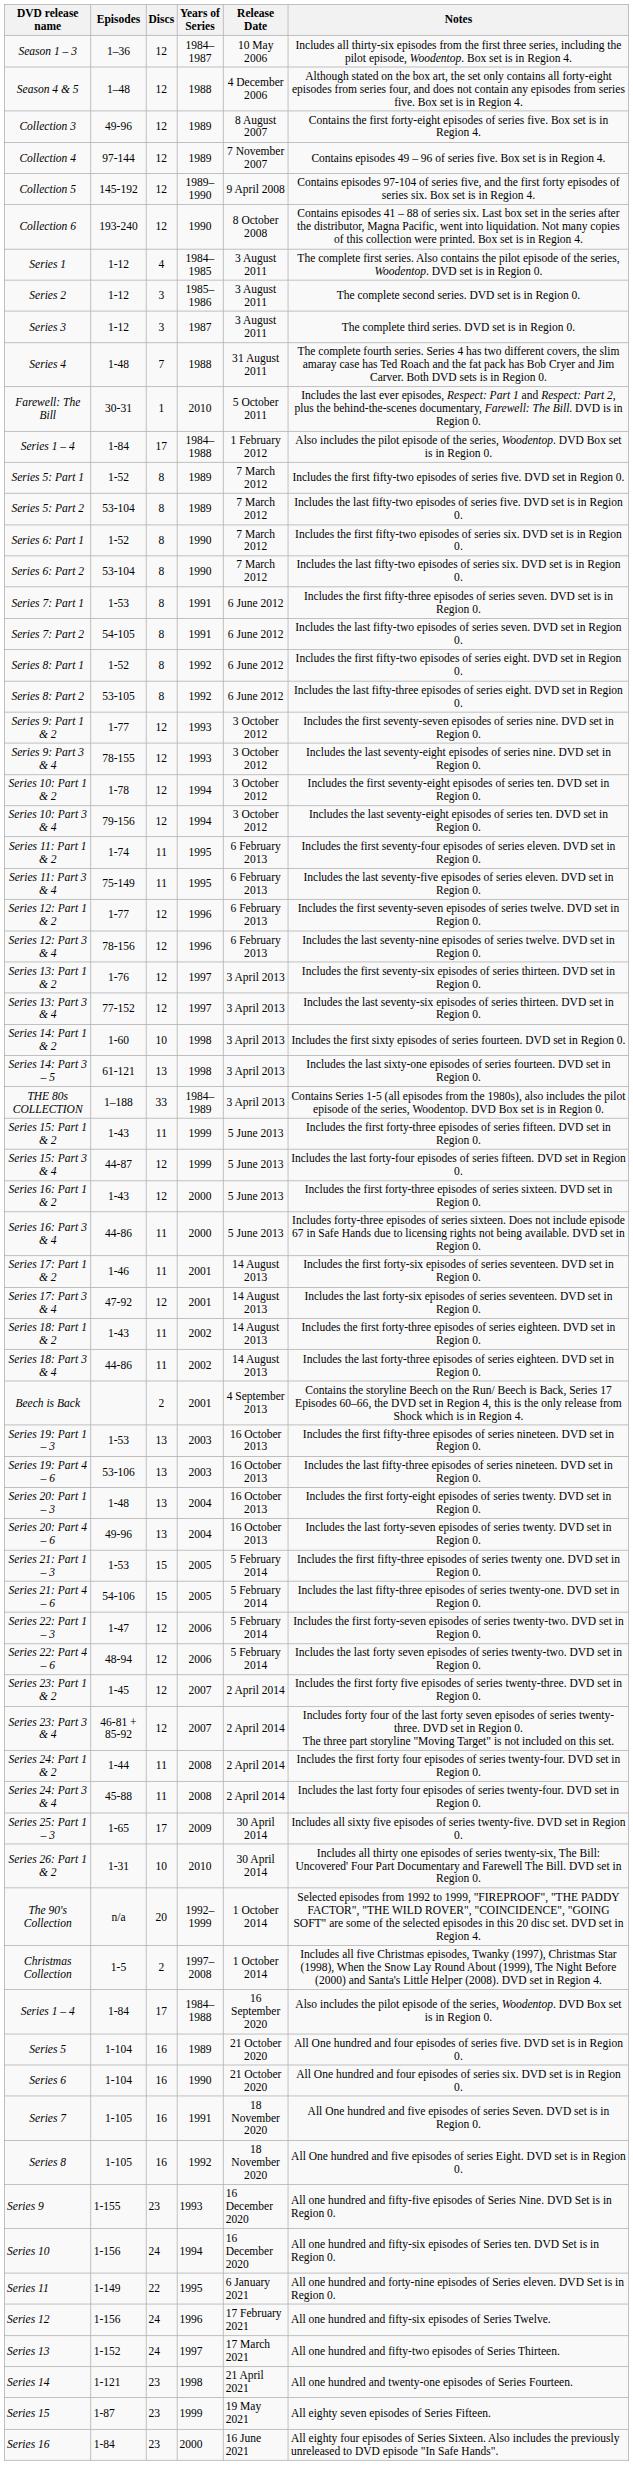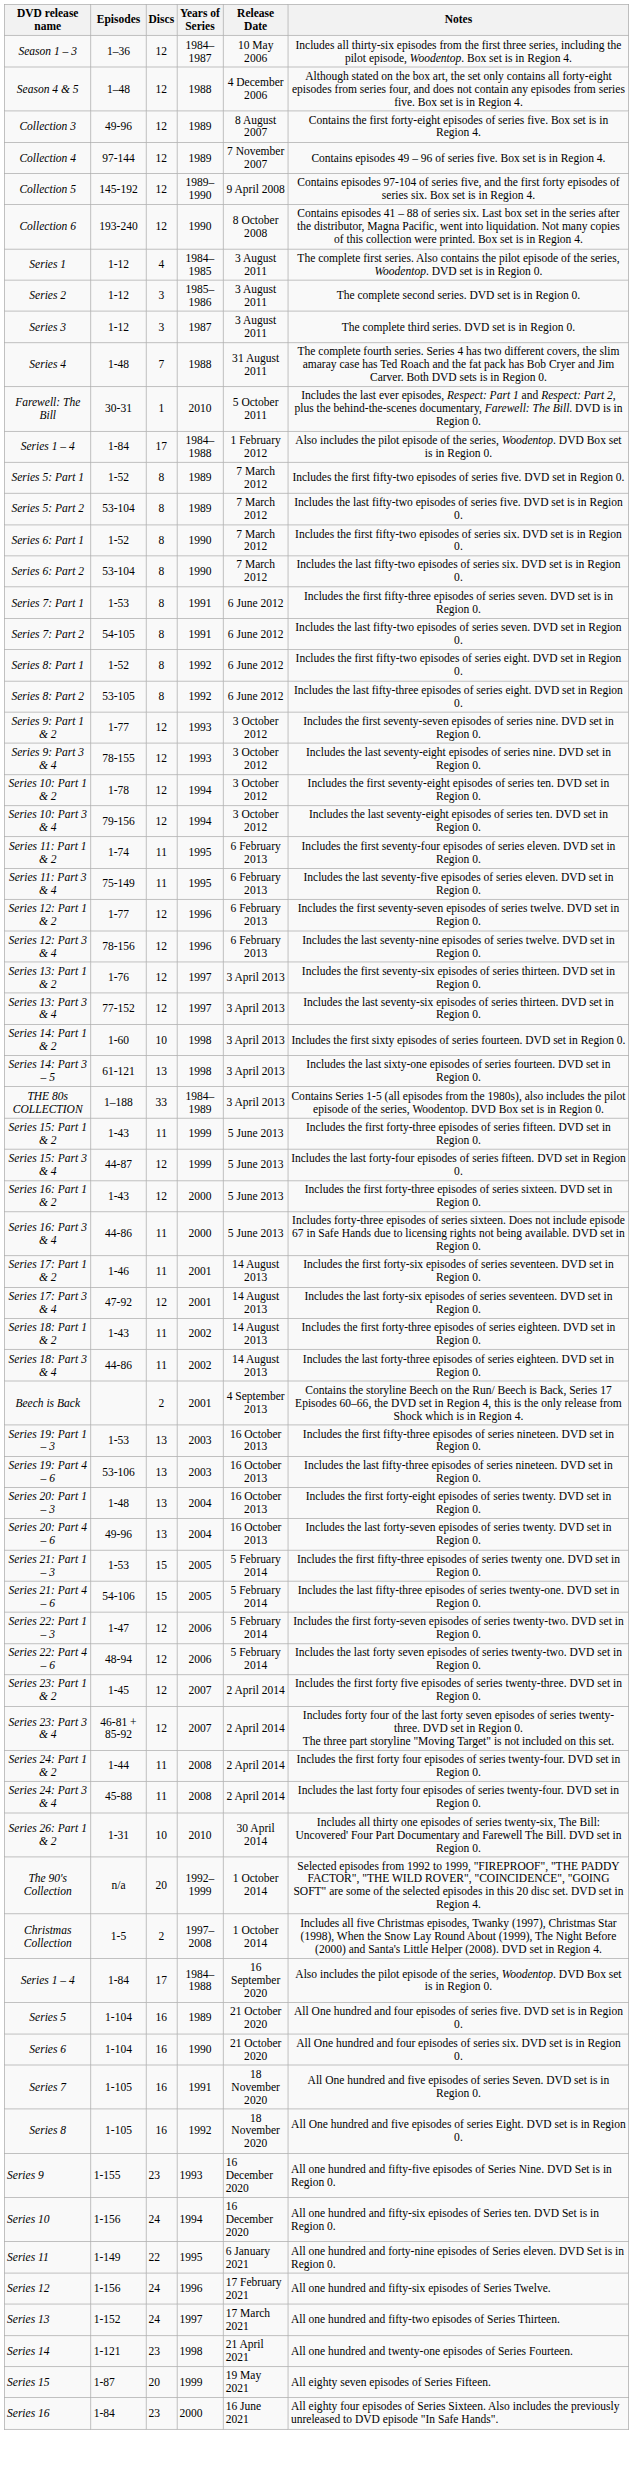- row: Series 25: Part 1 – 3 | 1-65 | 17 | 2009 | 30 April 2014 | Includes all sixty five episodes of series twenty-five. DVD set in Region 0.
Series 15 | Discs: 23 -> 20
